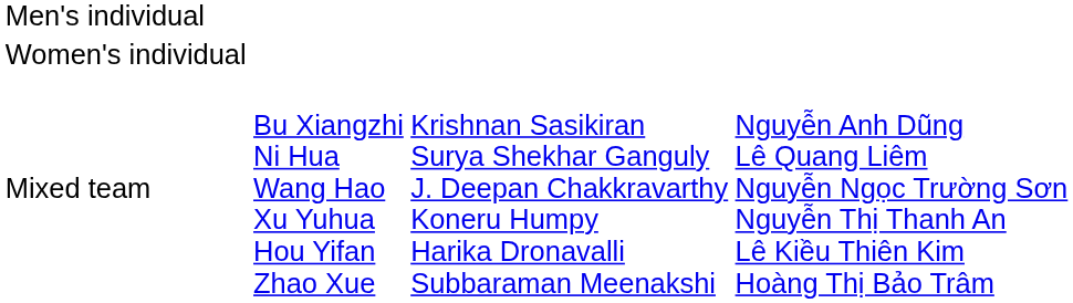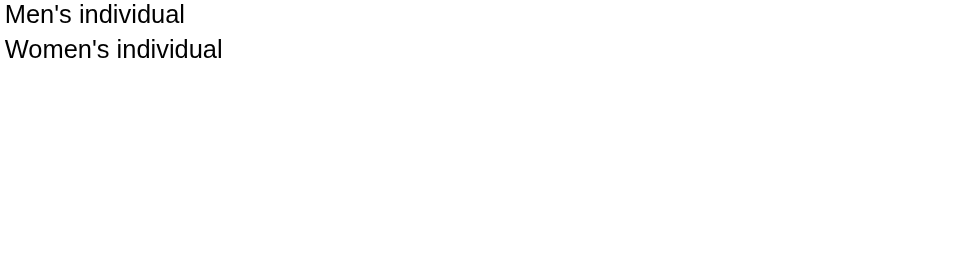- row: Mixed team | Bu Xiangzhi Ni Hua Wang Hao Xu Yuhua Hou Yifan Zhao Xue | Krishnan Sasikiran Surya Shekhar Ganguly J. Deepan Chakkravarthy Koneru Humpy Harika Dronavalli Subbaraman Meenakshi | Nguyễn Anh Dũng Lê Quang Liêm Nguyễn Ngọc Trường Sơn Nguyễn Thị Thanh An Lê Kiều Thiên Kim Hoàng Thị Bảo Trâm
